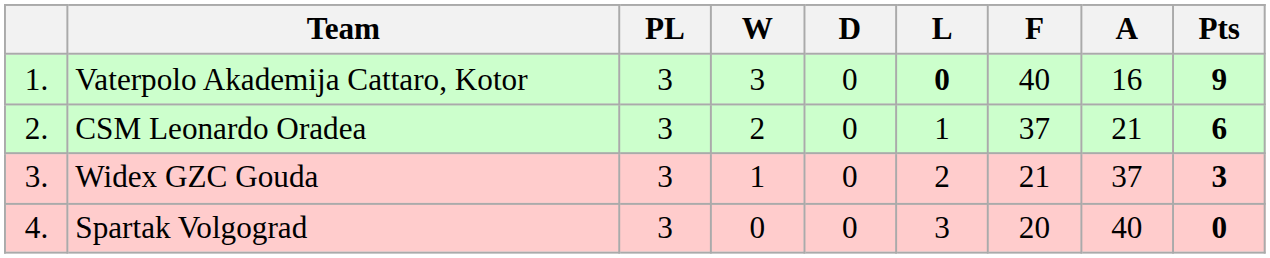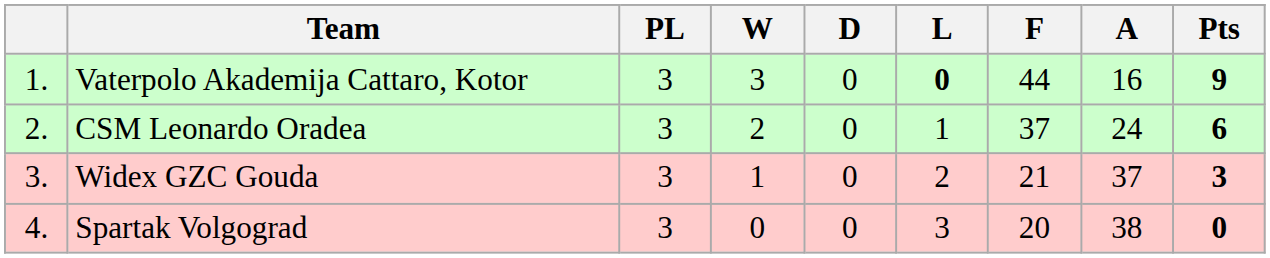Vaterpolo Akademija Cattaro, Kotor | F: 40 -> 44
CSM Leonardo Oradea | A: 21 -> 24
Spartak Volgograd | A: 40 -> 38
